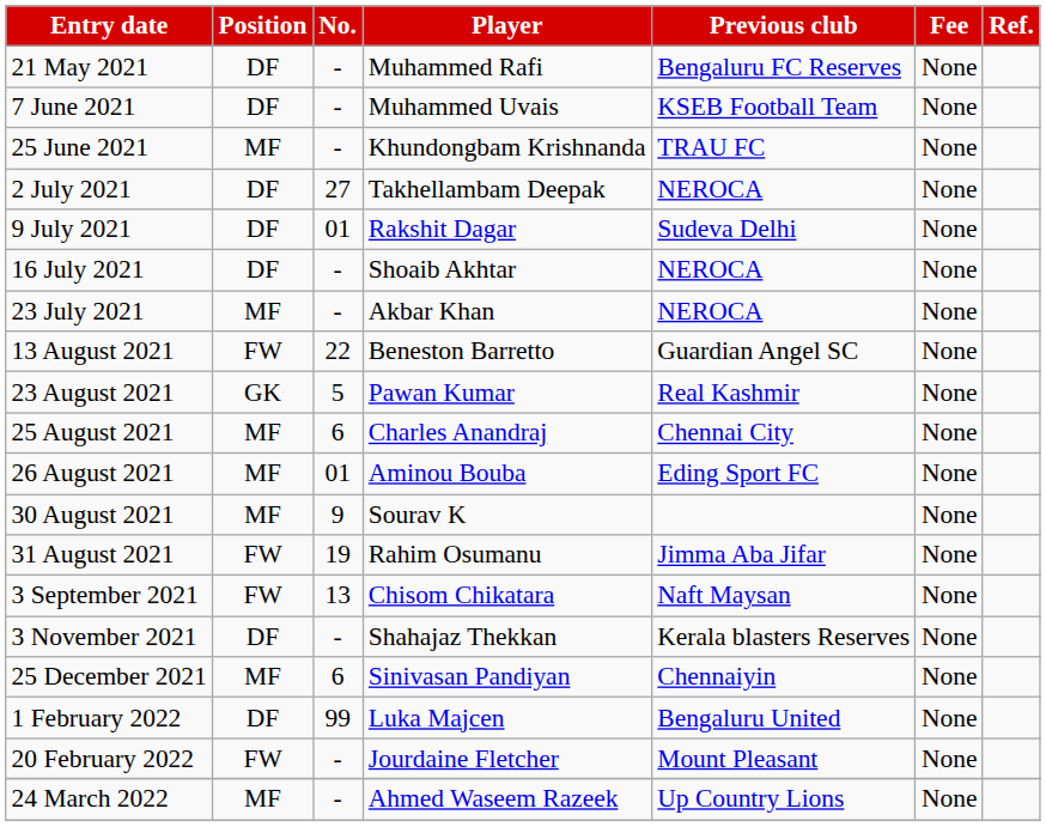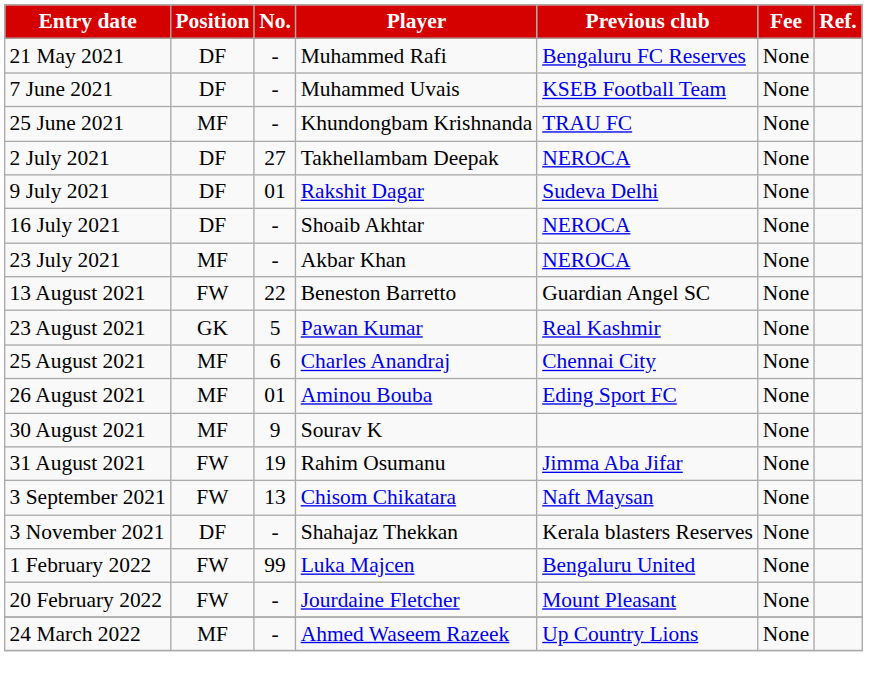- row: 25 December 2021 | MF | 6 | Sinivasan Pandiyan | Chennaiyin | None
1 February 2022 | Position: DF -> FW
